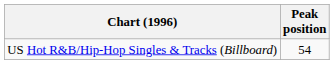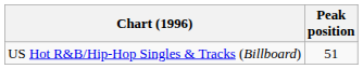US Hot R&B/Hip-Hop Singles & Tracks (Billboard) | Peak position: 54 -> 51
